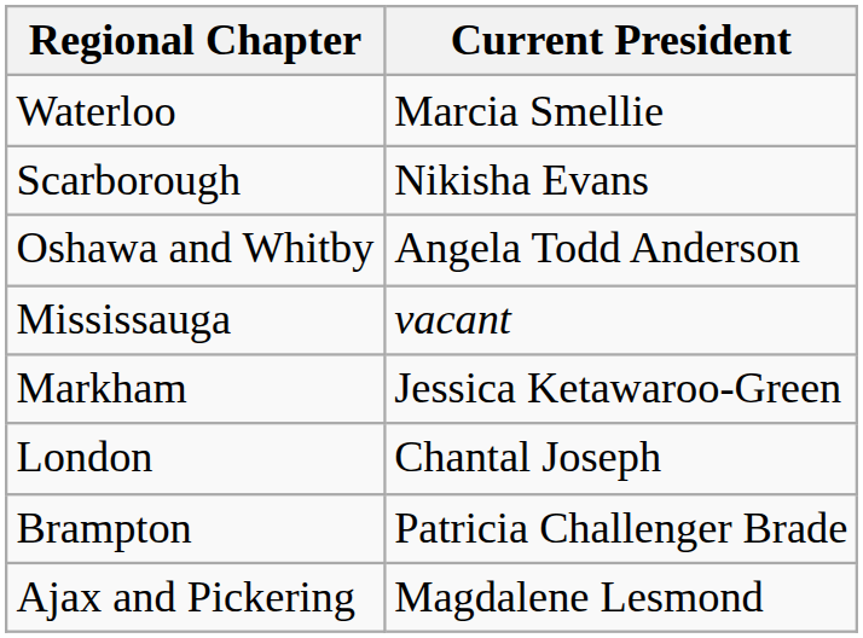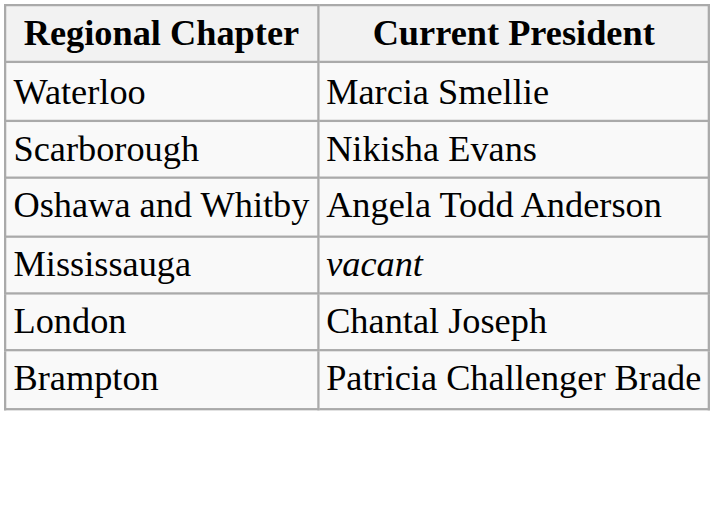- row: Markham | Jessica Ketawaroo-Green
- row: Ajax and Pickering | Magdalene Lesmond
